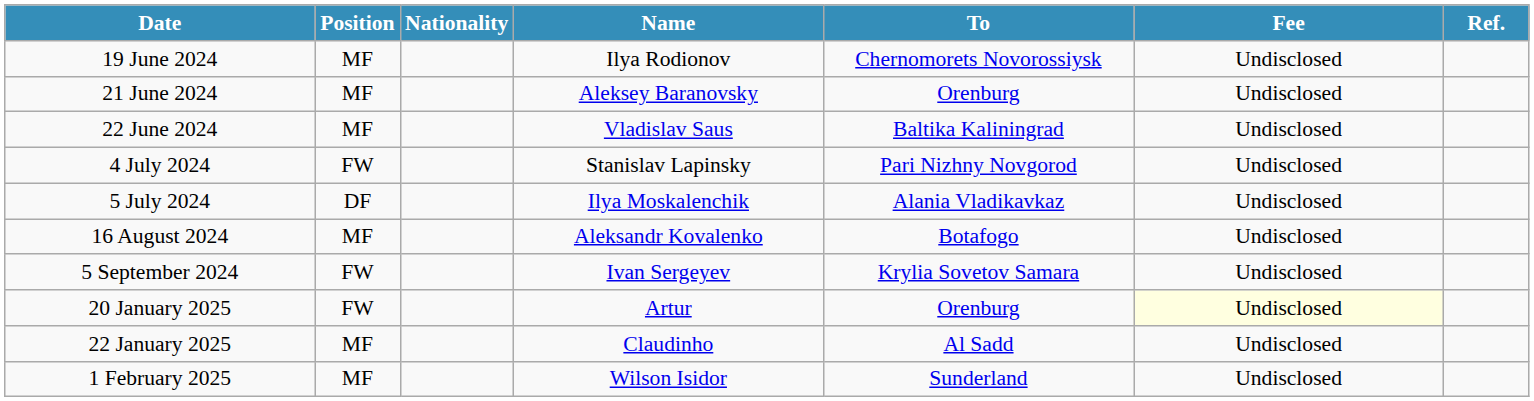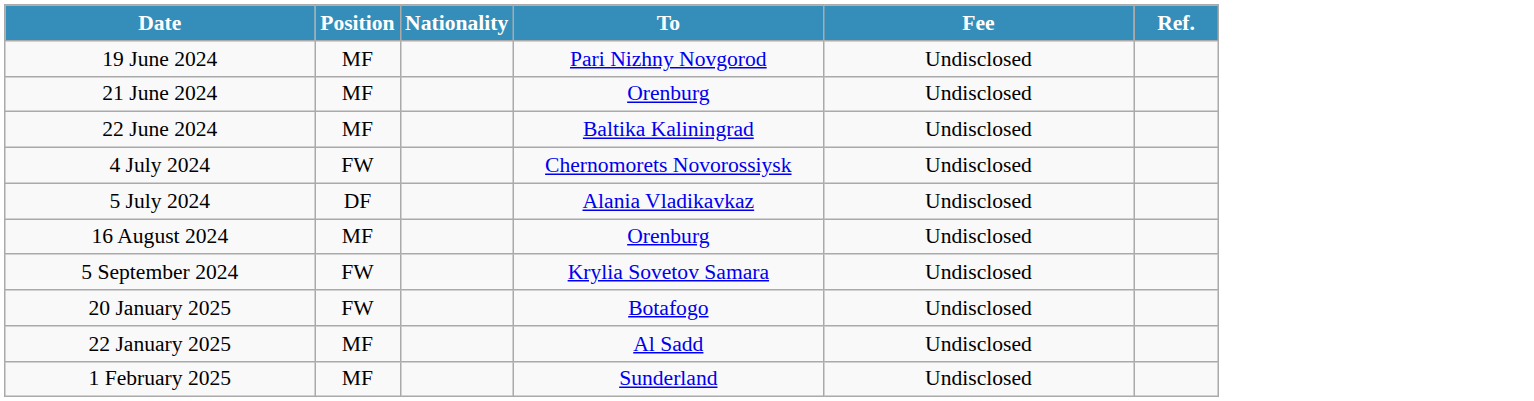- column: Name | Ilya Rodionov | Aleksey Baranovsky | Vladislav Saus | Stanislav Lapinsky | Ilya Moskalenchik | Aleksandr Kovalenko | Ivan Sergeyev | Artur | Claudinho | Wilson Isidor
19 June 2024 | To: Chernomorets Novorossiysk -> Pari Nizhny Novgorod
4 July 2024 | To: Pari Nizhny Novgorod -> Chernomorets Novorossiysk
16 August 2024 | To: Botafogo -> Orenburg
20 January 2025 | To: Orenburg -> Botafogo
20 January 2025 | Fee: lightyellow background -> no background
